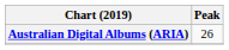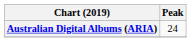Australian Digital Albums (ARIA) | Peak: 26 -> 24
